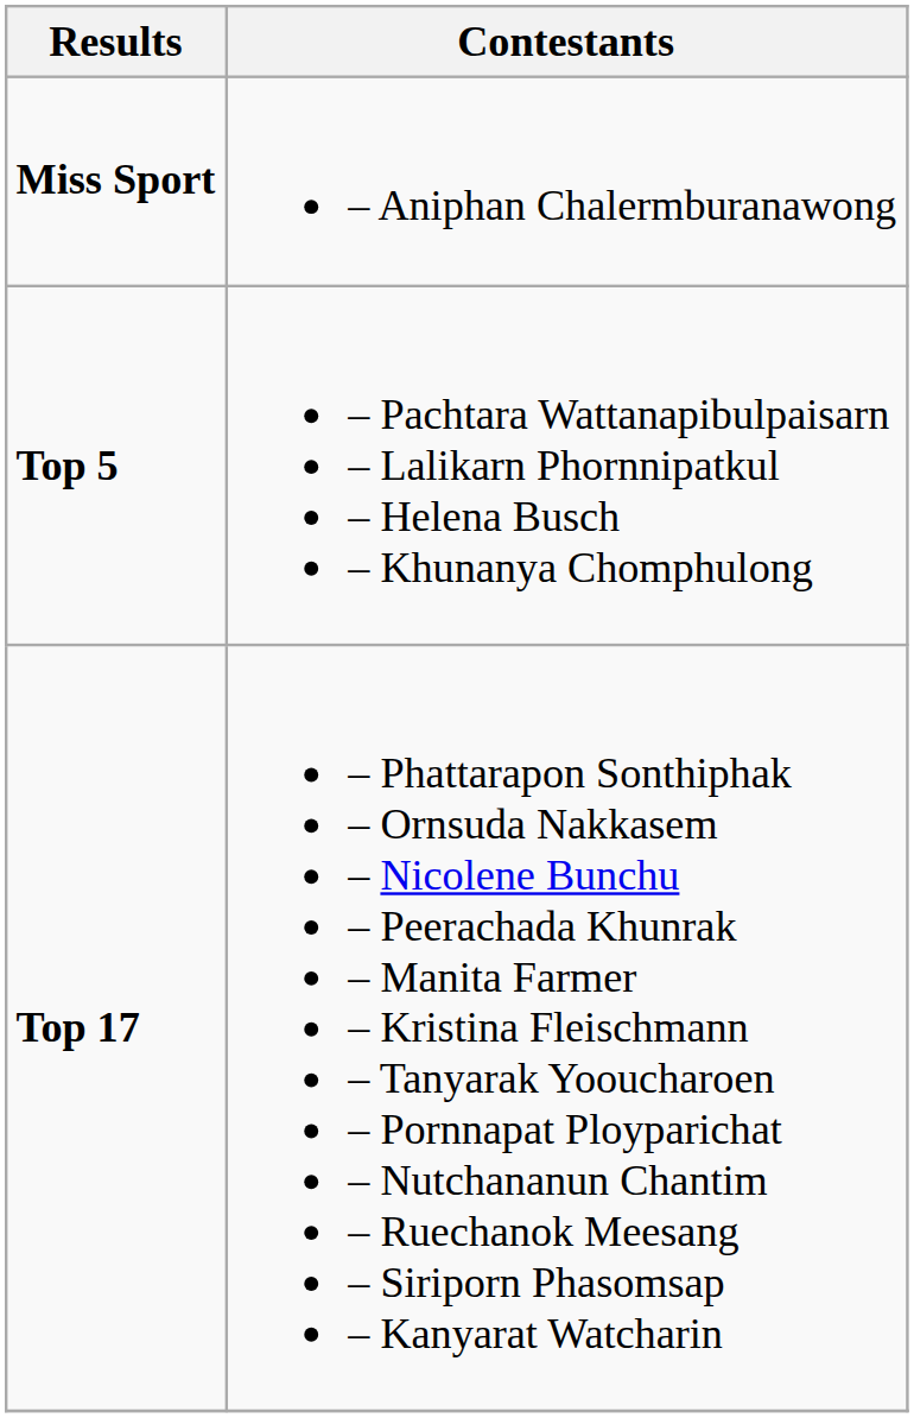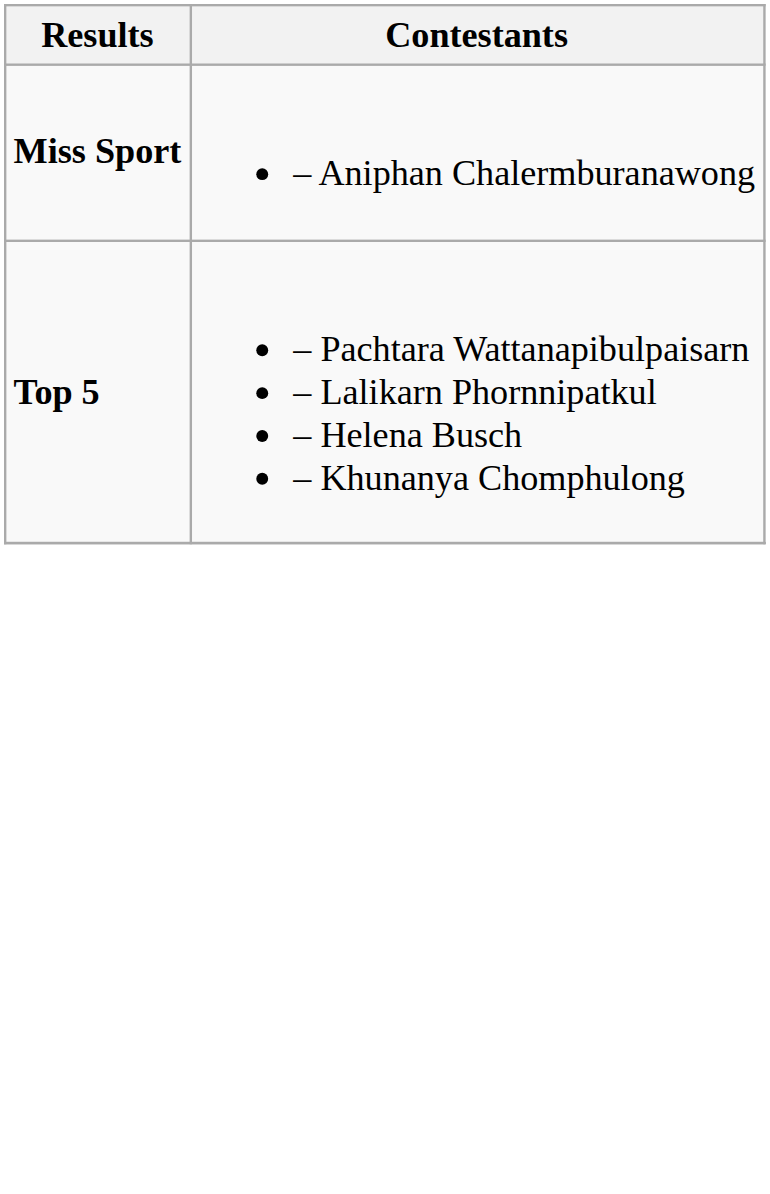- row: Top 17 | – Phattarapon Sonthiphak – Ornsuda Nakkasem – Nicolene Bunchu – Peerachada Khunrak – Manita Farmer – Kristina Fleischmann – Tanyarak Yooucharoen – Pornnapat Ployparichat – Nutchananun Chantim – Ruechanok Meesang – Siriporn Phasomsap – Kanyarat Watcharin
